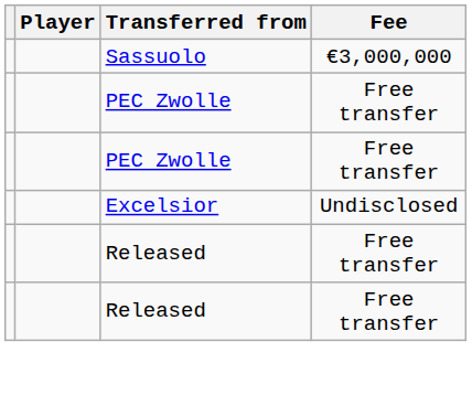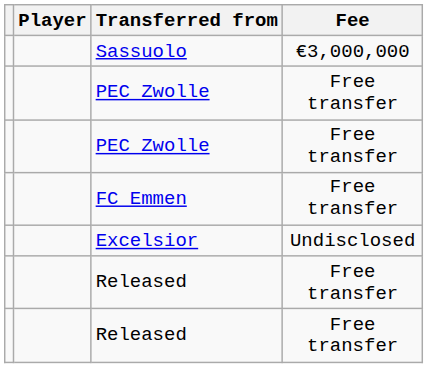+ row: FC Emmen | Free transfer
